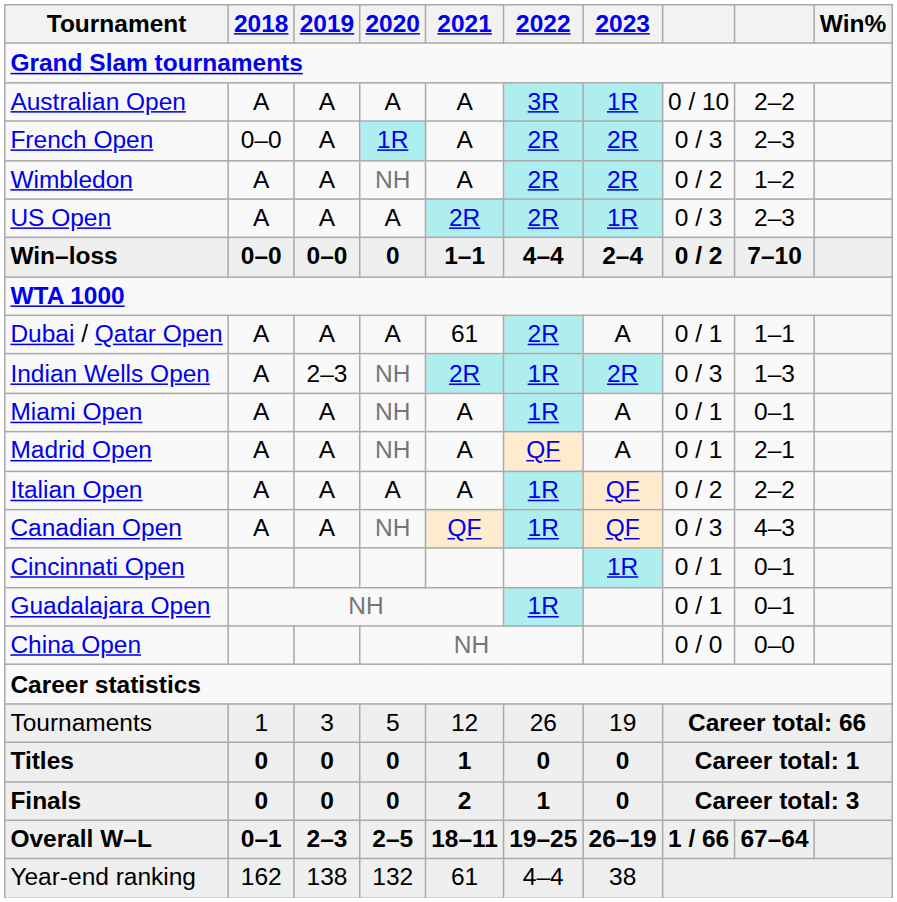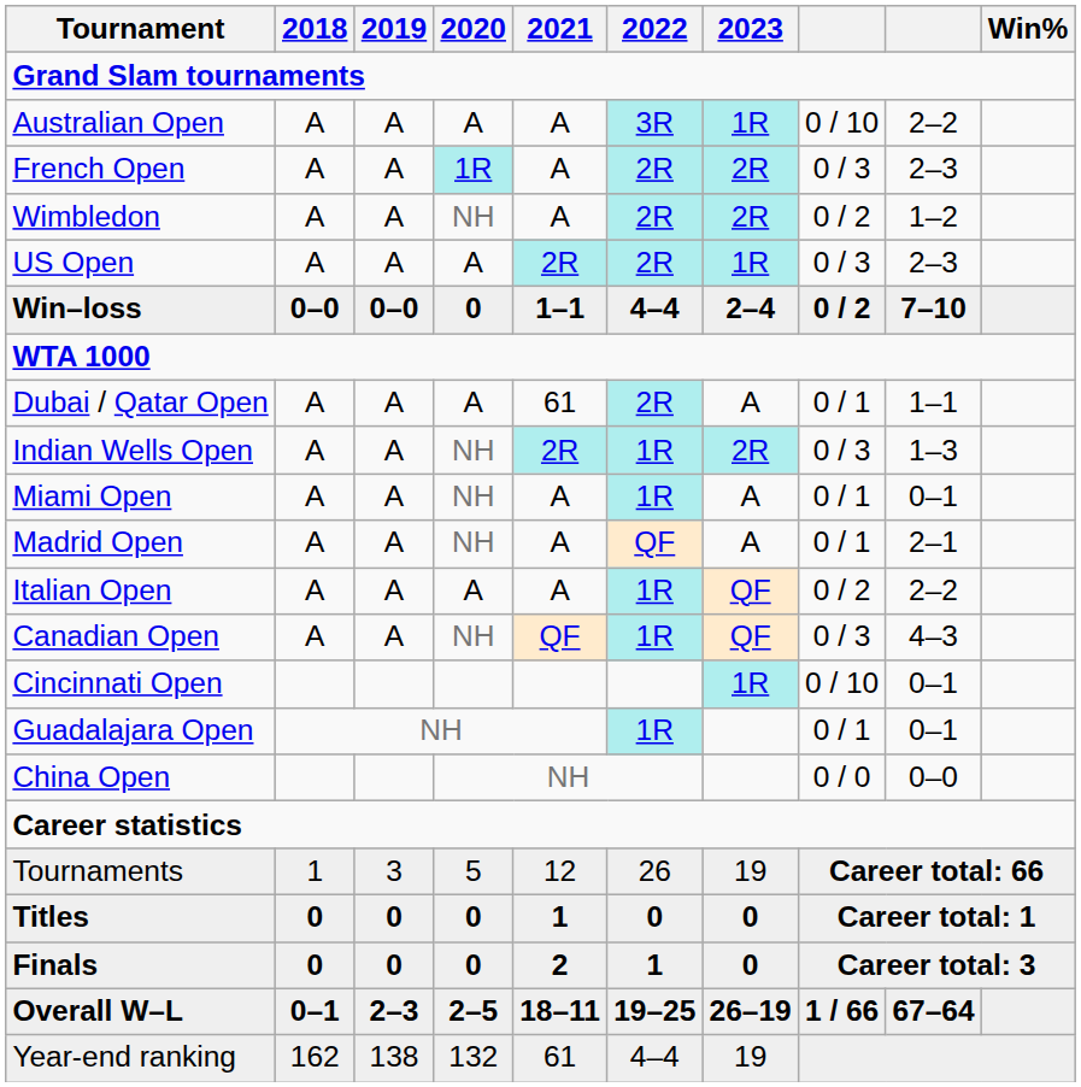French Open | 2018: 0–0 -> A
Indian Wells Open | 2019: 2–3 -> A
Cincinnati Open | column 8: 0 / 1 -> 0 / 10
Year-end ranking | 2023: 38 -> 19
